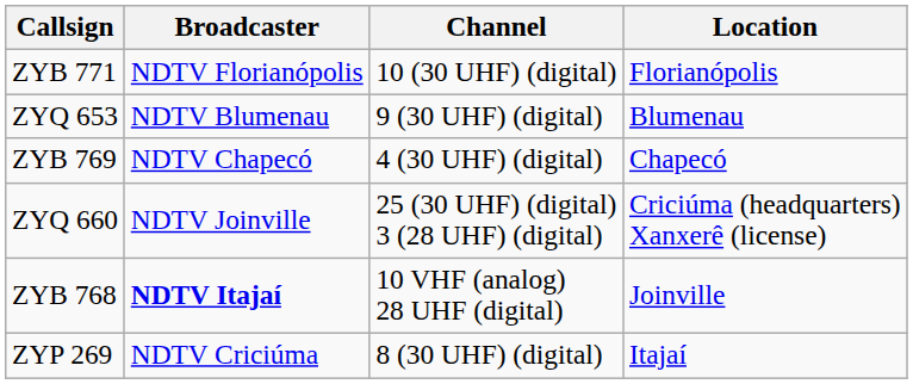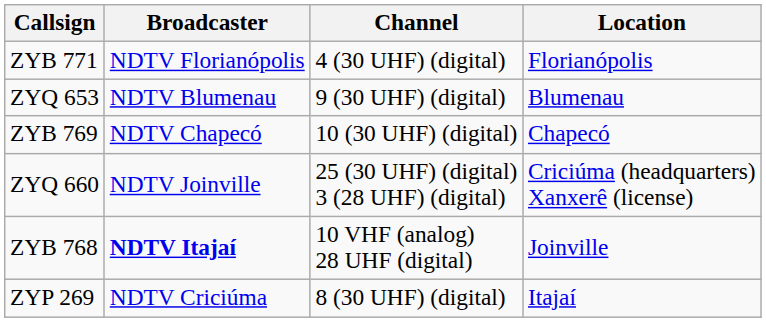ZYB 771 | Channel: 10 (30 UHF) (digital) -> 4 (30 UHF) (digital)
ZYB 769 | Channel: 4 (30 UHF) (digital) -> 10 (30 UHF) (digital)
